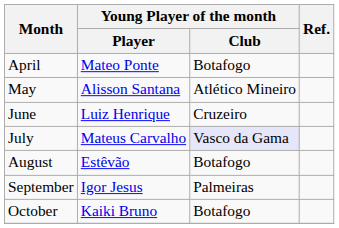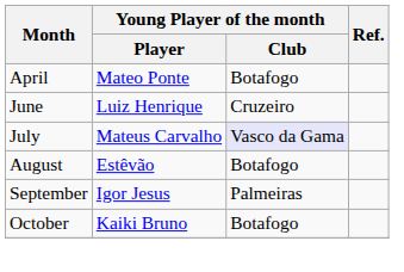- row: May | Alisson Santana | Atlético Mineiro
